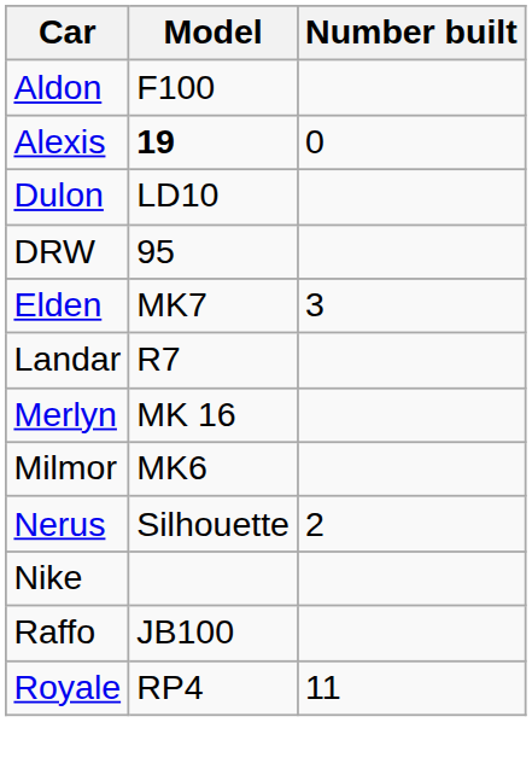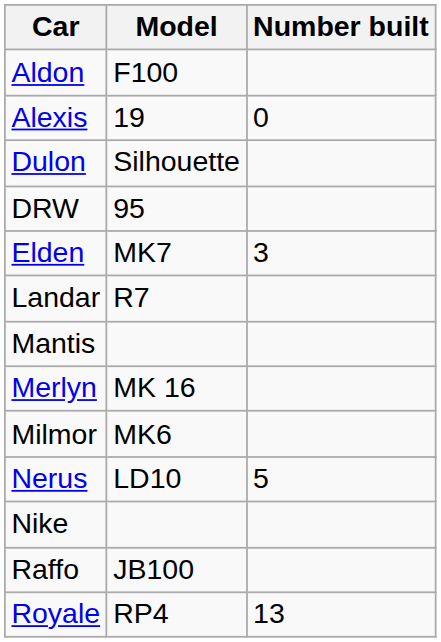Alexis | Model: bold -> normal
Dulon | Model: LD10 -> Silhouette
+ row: Mantis
Nerus | Model: Silhouette -> LD10
Nerus | Number built: 2 -> 5
Royale | Number built: 11 -> 13
